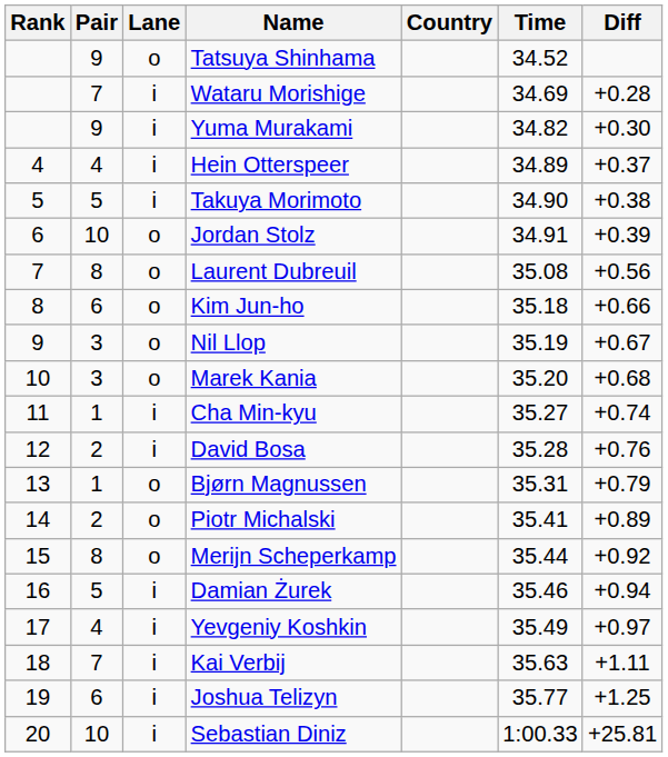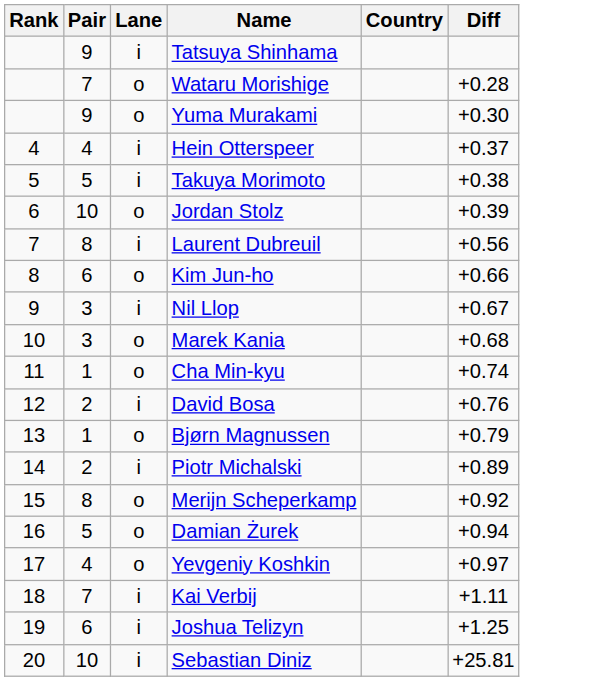- column: Time | 34.52 | 34.69 | 34.82 | 34.89 | 34.90 | 34.91 | 35.08 | 35.18 | 35.19 | 35.20 | 35.27 | 35.28 | 35.31 | 35.41 | 35.44 | 35.46 | 35.49 | 35.63 | 35.77 | 1:00.33
Tatsuya Shinhama | Lane: o -> i
Wataru Morishige | Lane: i -> o
Yuma Murakami | Lane: i -> o
Laurent Dubreuil | Lane: o -> i
Nil Llop | Lane: o -> i
Cha Min-kyu | Lane: i -> o
Piotr Michalski | Lane: o -> i
Damian Żurek | Lane: i -> o
Yevgeniy Koshkin | Lane: i -> o
